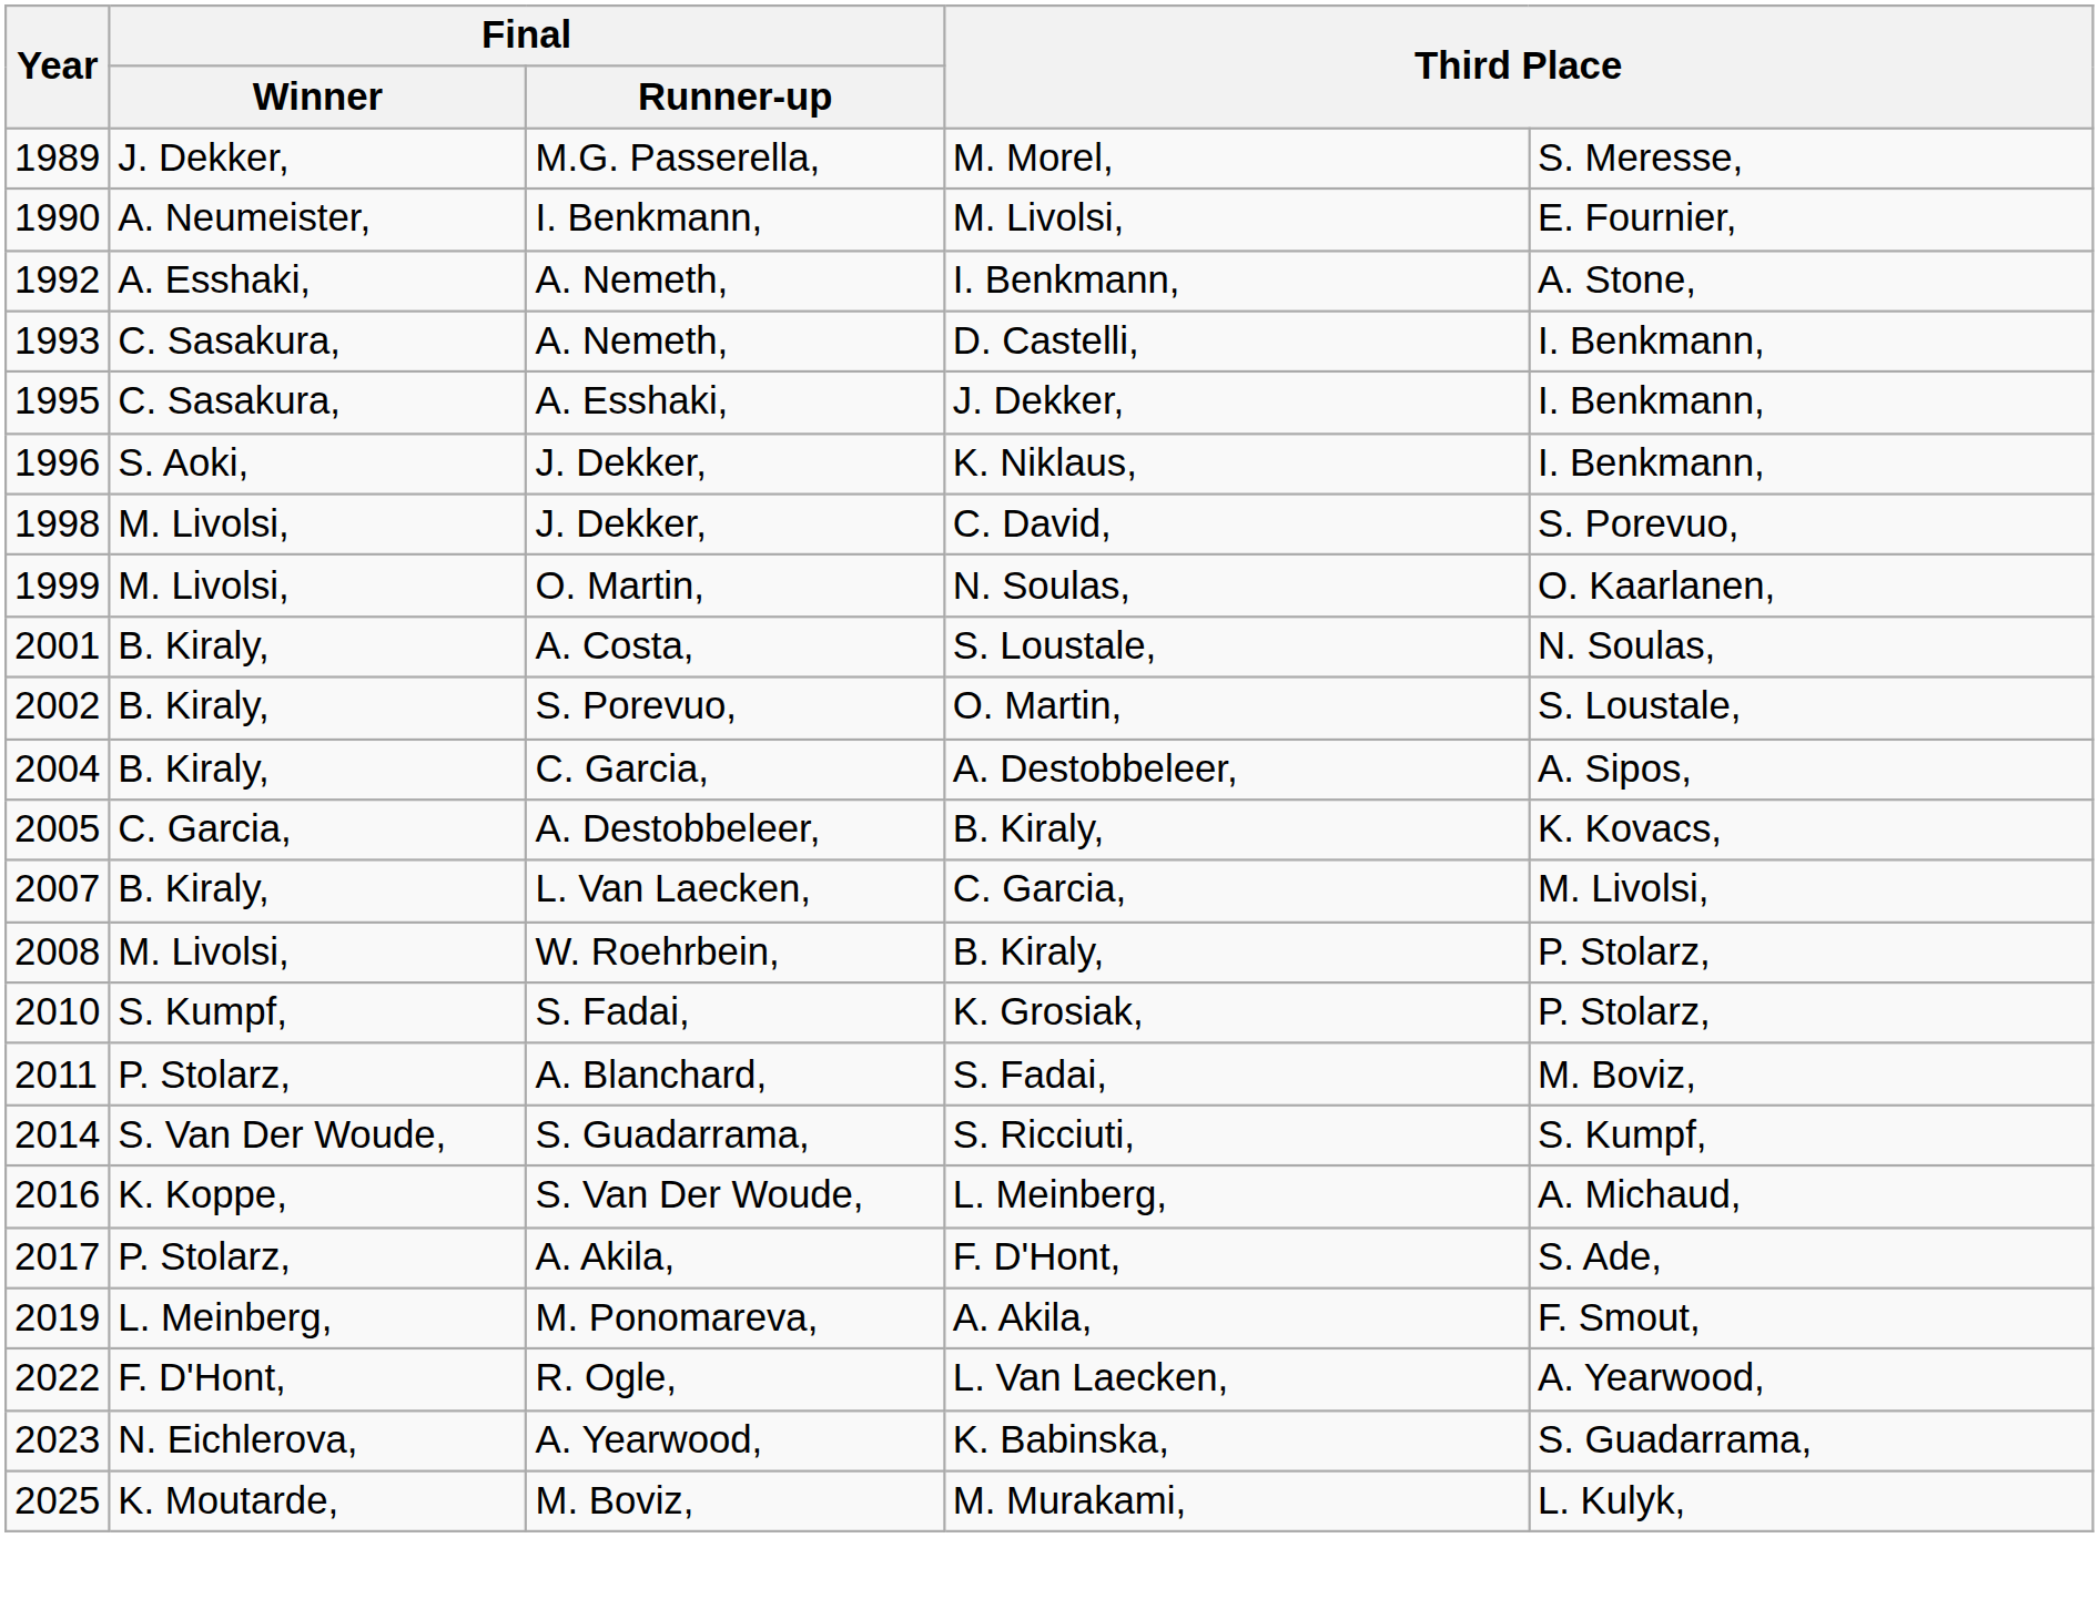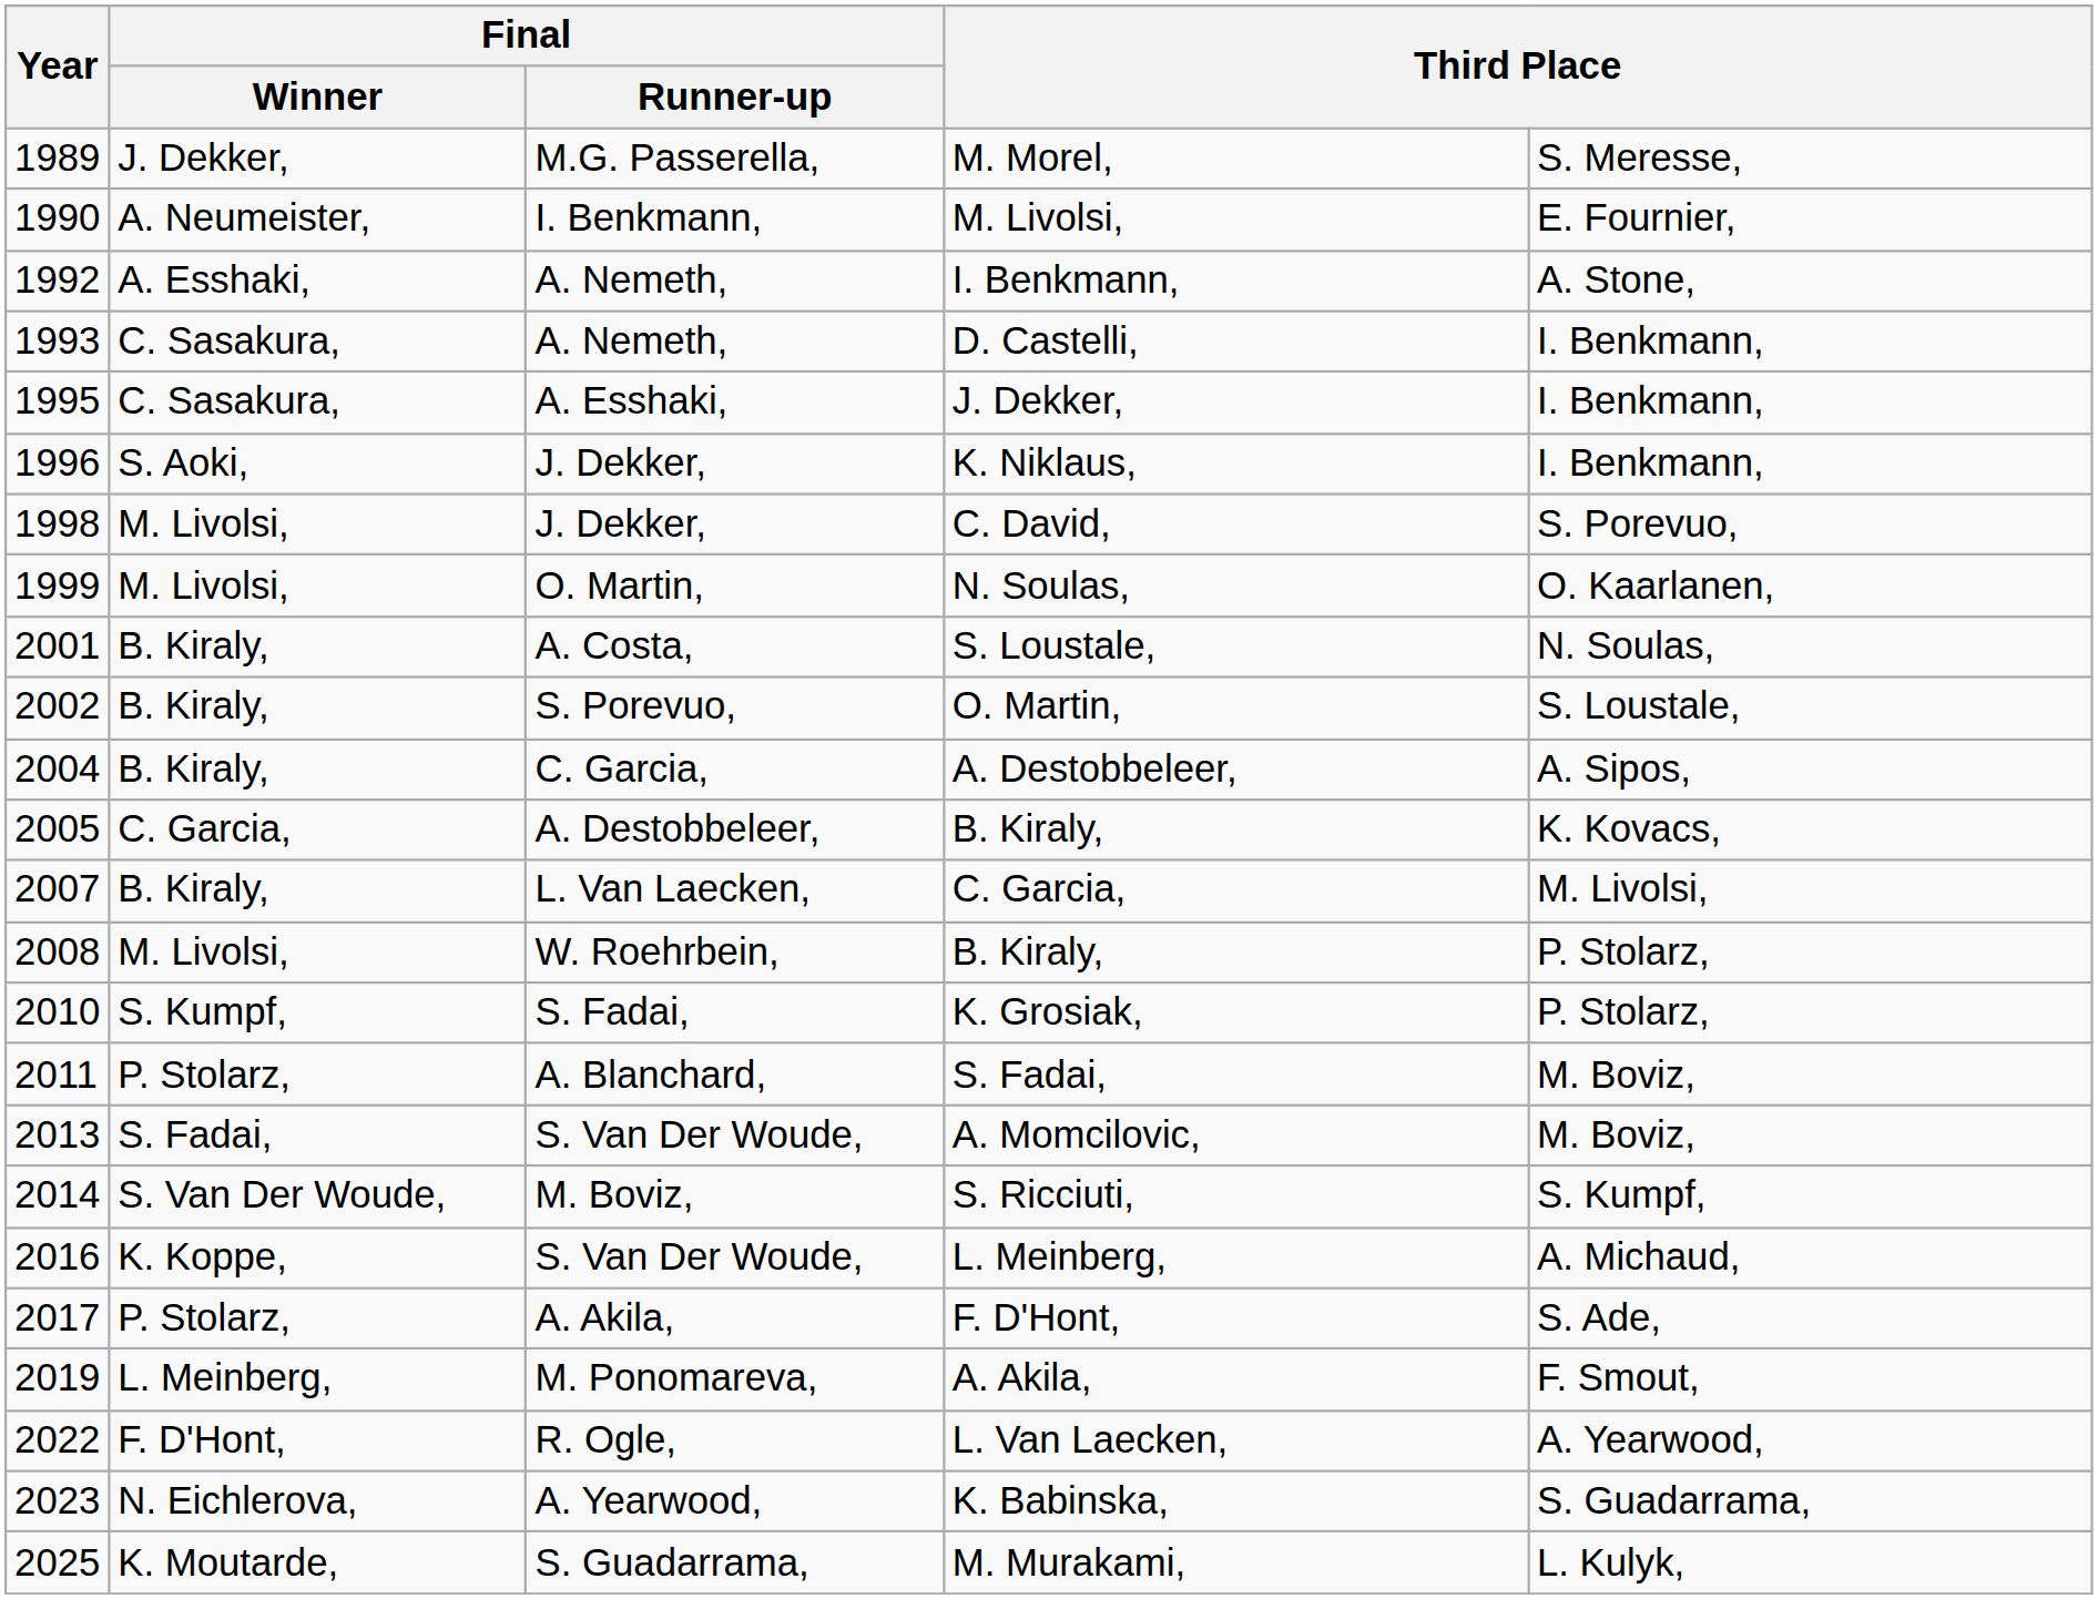+ row: 2013 | S. Fadai, | S. Van Der Woude, | A. Momcilovic, | M. Boviz,
S. Ricciuti, | Final / Runner-up: S. Guadarrama, -> M. Boviz,
M. Murakami, | Final / Runner-up: M. Boviz, -> S. Guadarrama,
